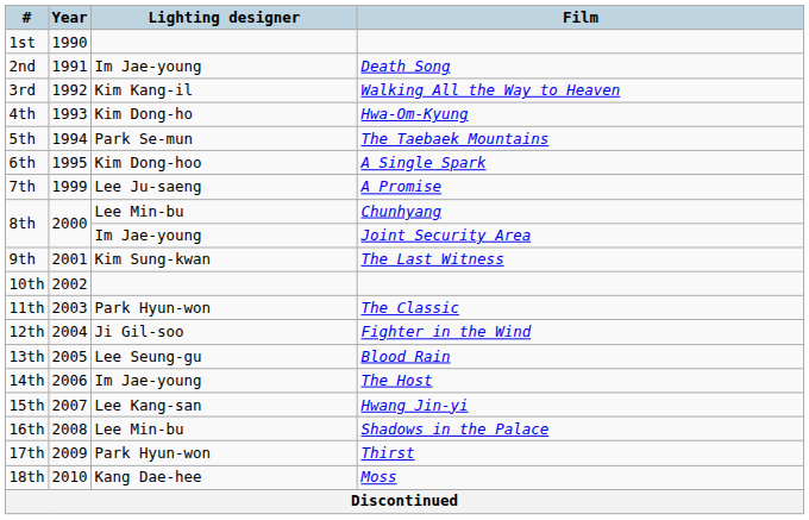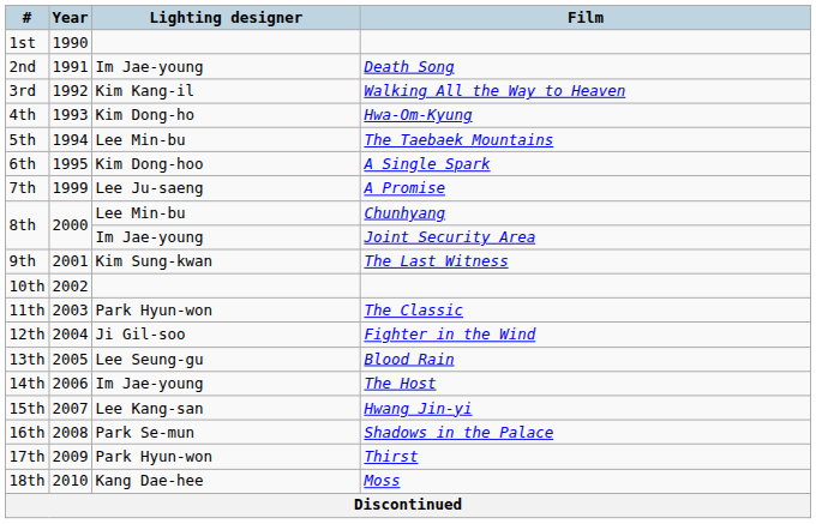5th | Lighting designer: Park Se-mun -> Lee Min-bu
16th | Lighting designer: Lee Min-bu -> Park Se-mun
